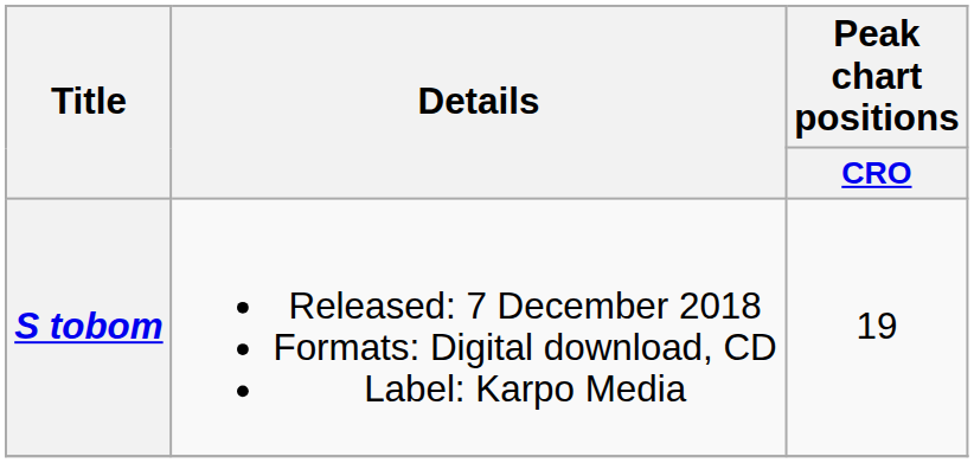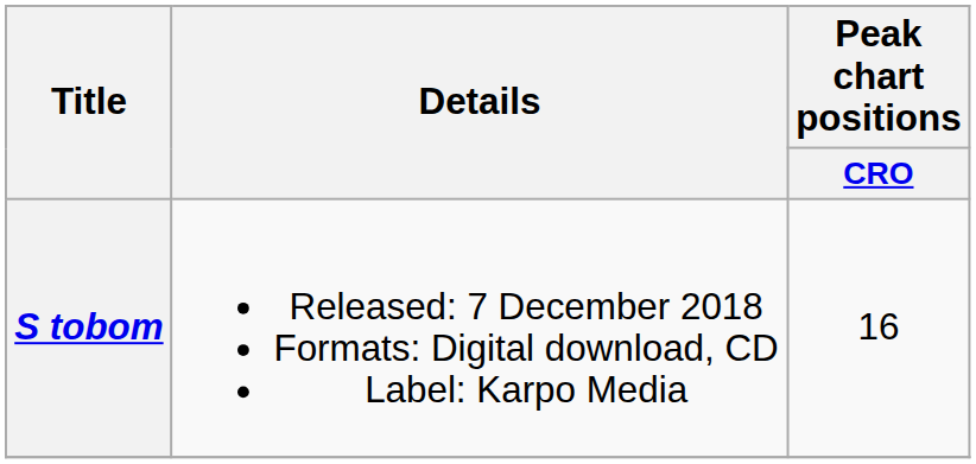S tobom | Peak chart positions / CRO: 19 -> 16
